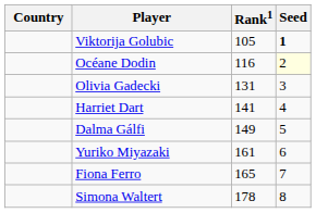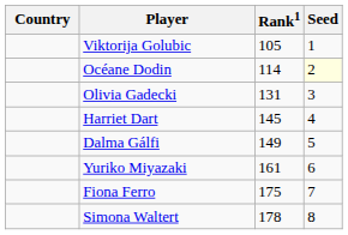Viktorija Golubic | Seed: bold -> normal
Océane Dodin | Rank1: 116 -> 114
Harriet Dart | Rank1: 141 -> 145
Fiona Ferro | Rank1: 165 -> 175
